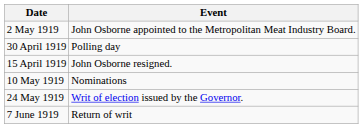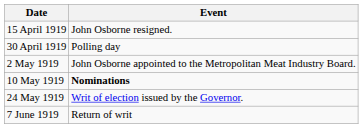rows swapped: 15 April 1919 <-> 2 May 1919
10 May 1919 | Event: normal -> bold
